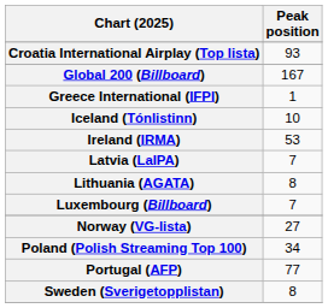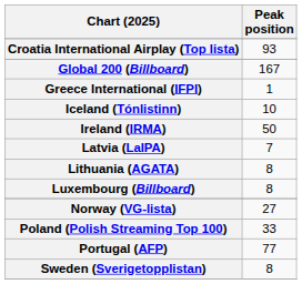Ireland (IRMA) | Peak position: 53 -> 50
Luxembourg (Billboard) | Peak position: 7 -> 8
Poland (Polish Streaming Top 100) | Peak position: 34 -> 33
